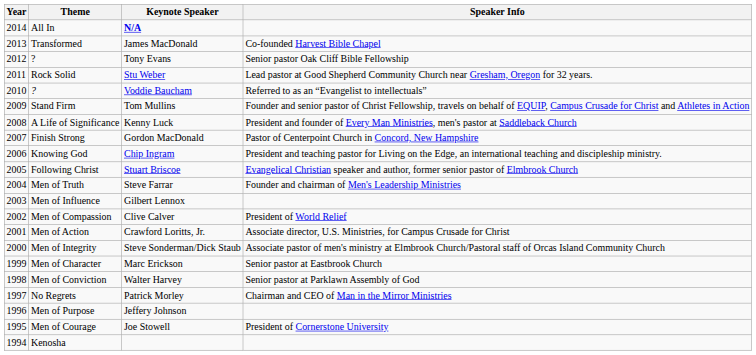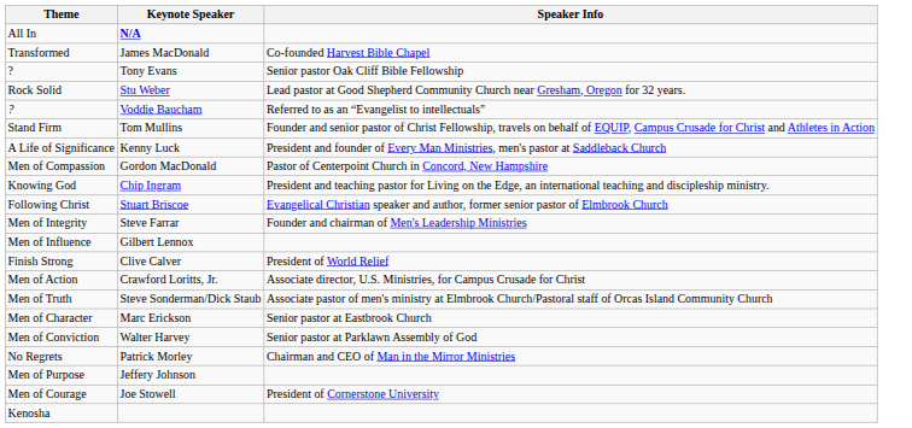- column: Year | 2014 | 2013 | 2012 | 2011 | 2010 | 2009 | 2008 | 2007 | 2006 | 2005 | 2004 | 2003 | 2002 | 2001 | 2000 | 1999 | 1998 | 1997 | 1996 | 1995 | 1994
Gordon MacDonald | Theme: Finish Strong -> Men of Compassion
Steve Farrar | Theme: Men of Truth -> Men of Integrity
Clive Calver | Theme: Men of Compassion -> Finish Strong
Steve Sonderman/Dick Staub | Theme: Men of Integrity -> Men of Truth
